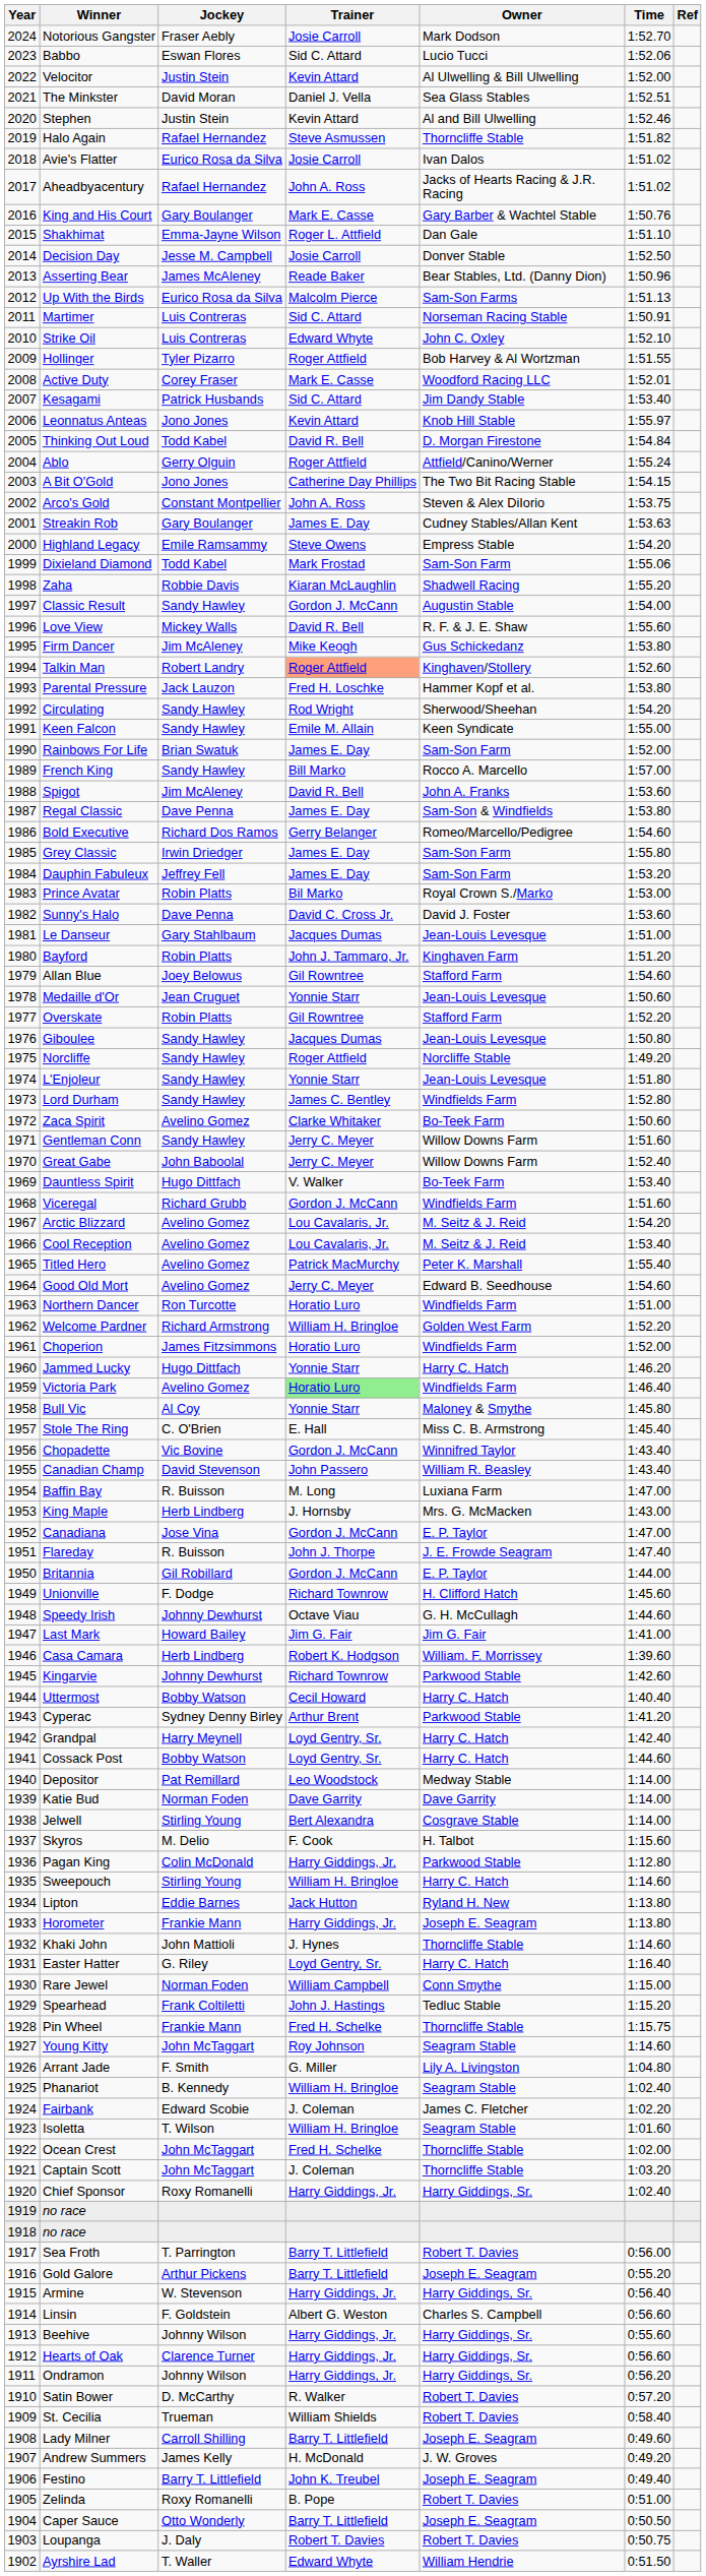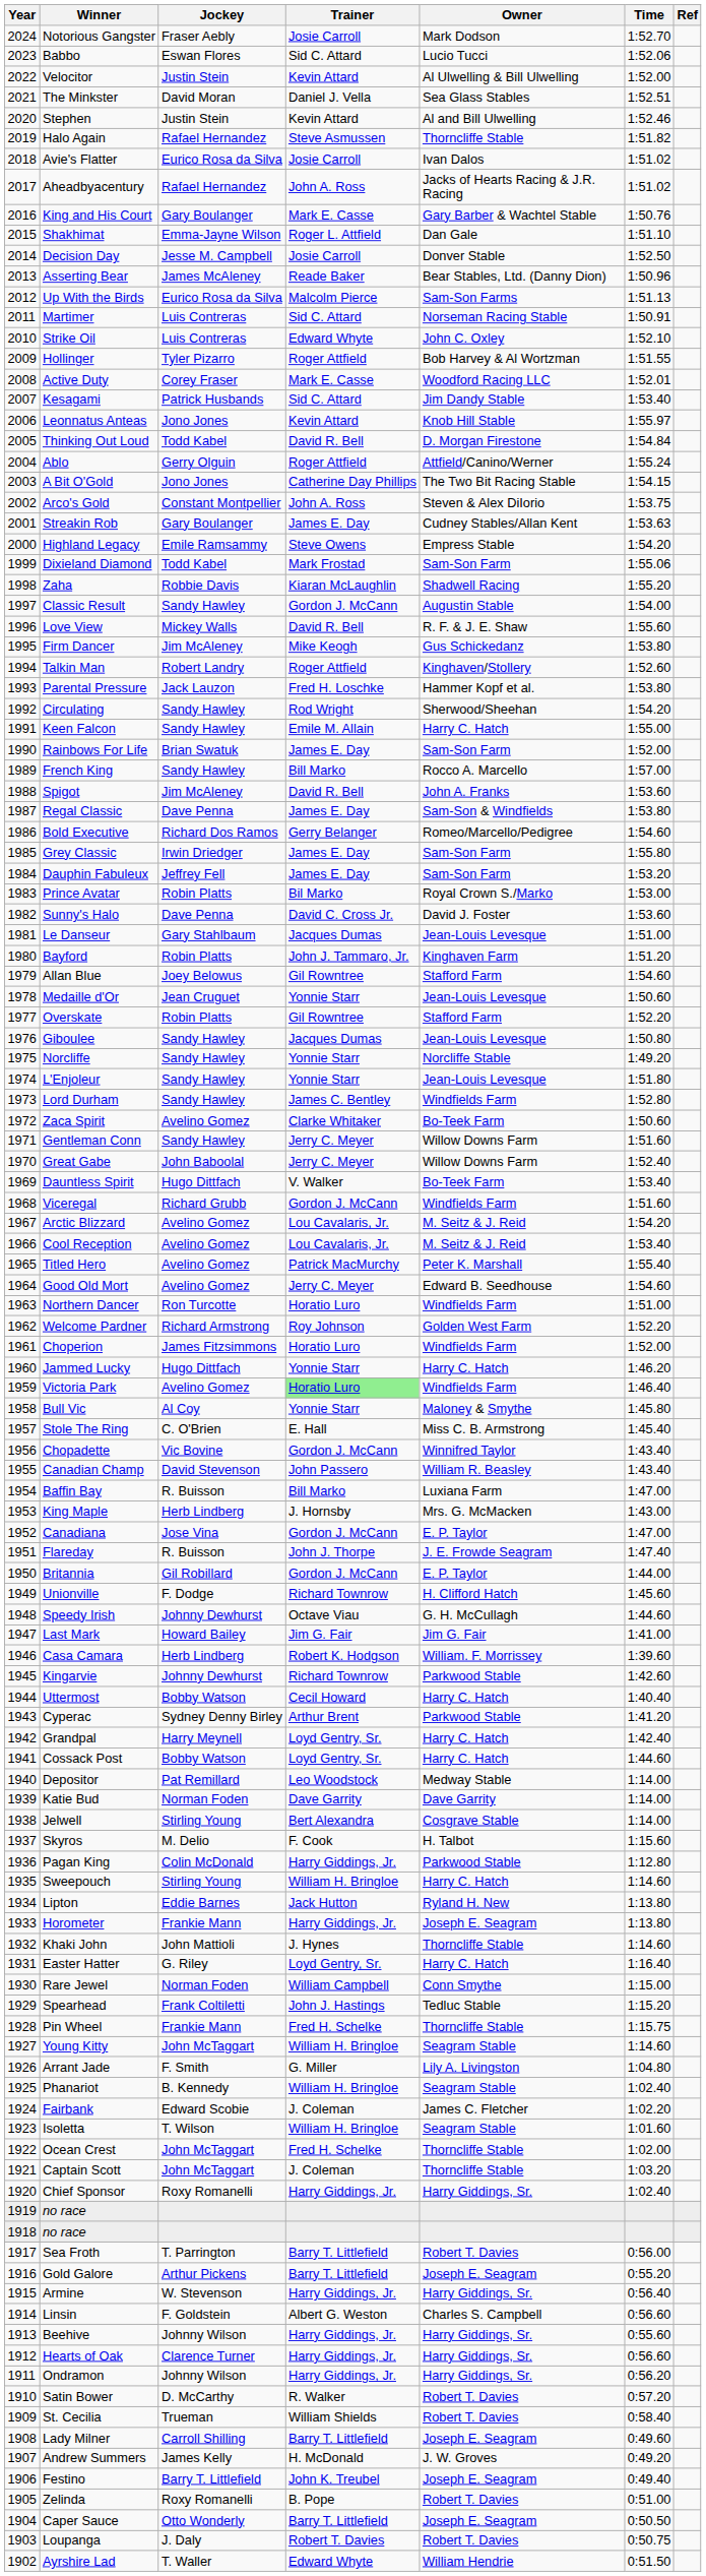Talkin Man | Trainer: lightsalmon background -> no background
Keen Falcon | Owner: Keen Syndicate -> Harry C. Hatch
Norcliffe | Trainer: Roger Attfield -> Yonnie Starr
Welcome Pardner | Trainer: William H. Bringloe -> Roy Johnson
Baffin Bay | Trainer: M. Long -> Bill Marko
Young Kitty | Trainer: Roy Johnson -> William H. Bringloe
